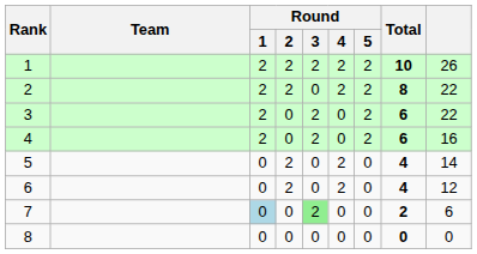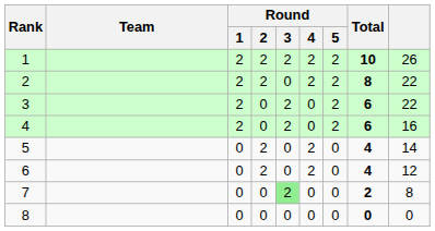7 | Round / 1: lightblue background -> no background
7 | column 9: 6 -> 8
